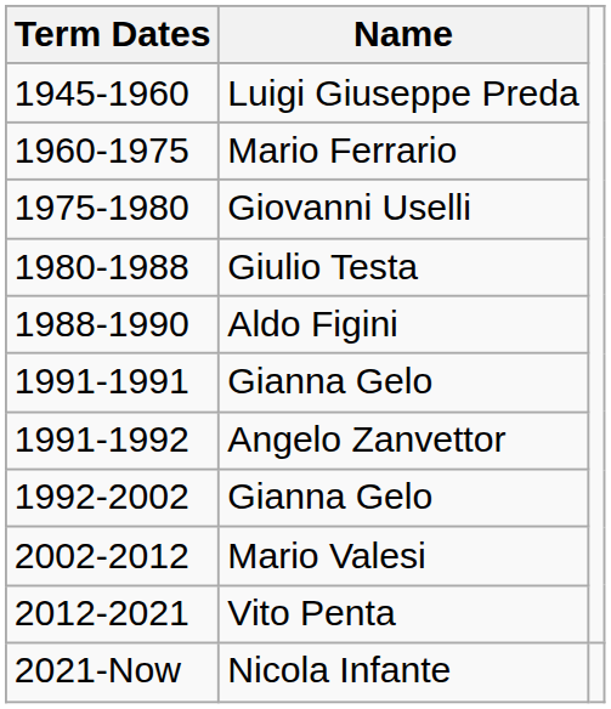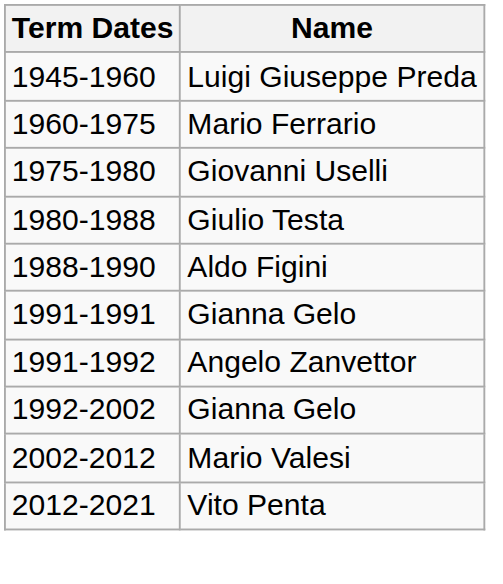- row: 2021-Now | Nicola Infante
